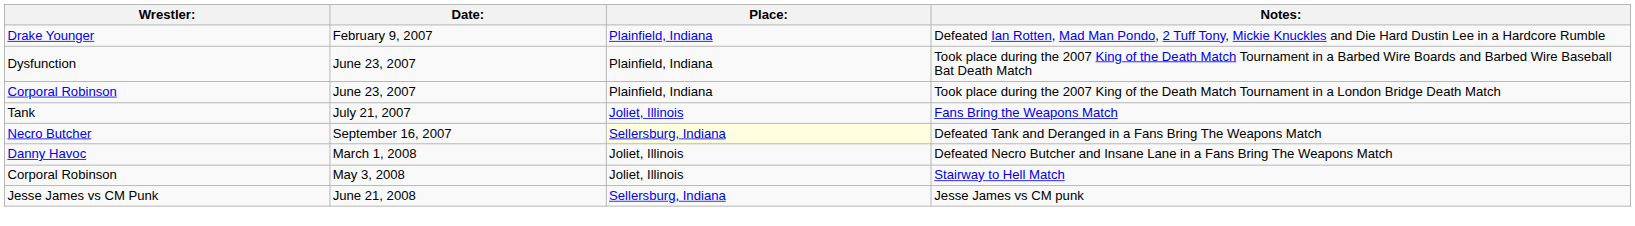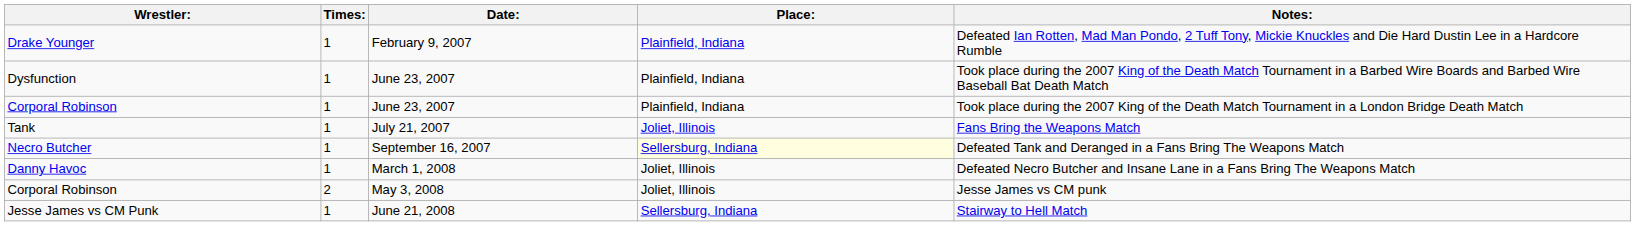+ column: Times: | 1 | 1 | 1 | 1 | 1 | 1 | 2 | 1
Corporal Robinson / May 3, 2008 | Notes:: Stairway to Hell Match -> Jesse James vs CM punk
Jesse James vs CM Punk | Notes:: Jesse James vs CM punk -> Stairway to Hell Match
